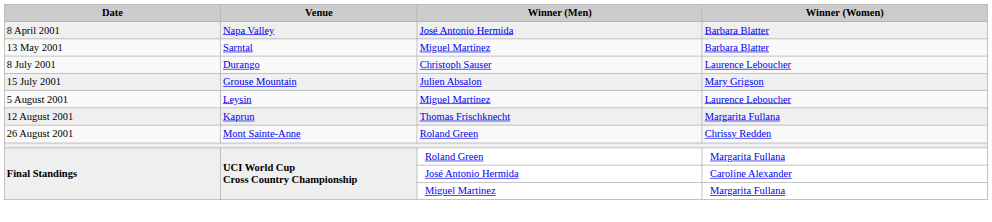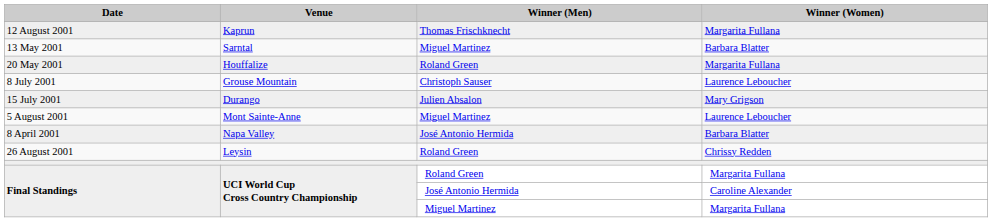rows swapped: 8 April 2001 <-> 12 August 2001
+ row: 20 May 2001 | Houffalize | Roland Green | Margarita Fullana
8 July 2001 | Venue: Durango -> Grouse Mountain
15 July 2001 | Venue: Grouse Mountain -> Durango
5 August 2001 | Venue: Leysin -> Mont Sainte-Anne
26 August 2001 | Venue: Mont Sainte-Anne -> Leysin
